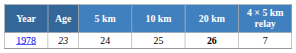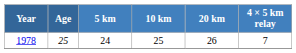1978 | Age: 23 -> 25
1978 | 20 km: bold -> normal
